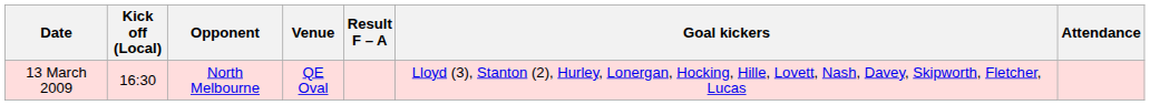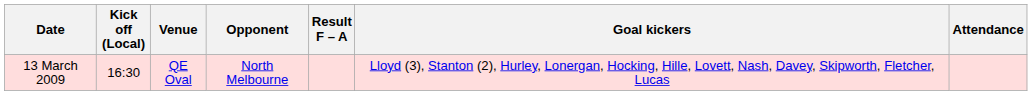columns swapped: Opponent <-> Venue
